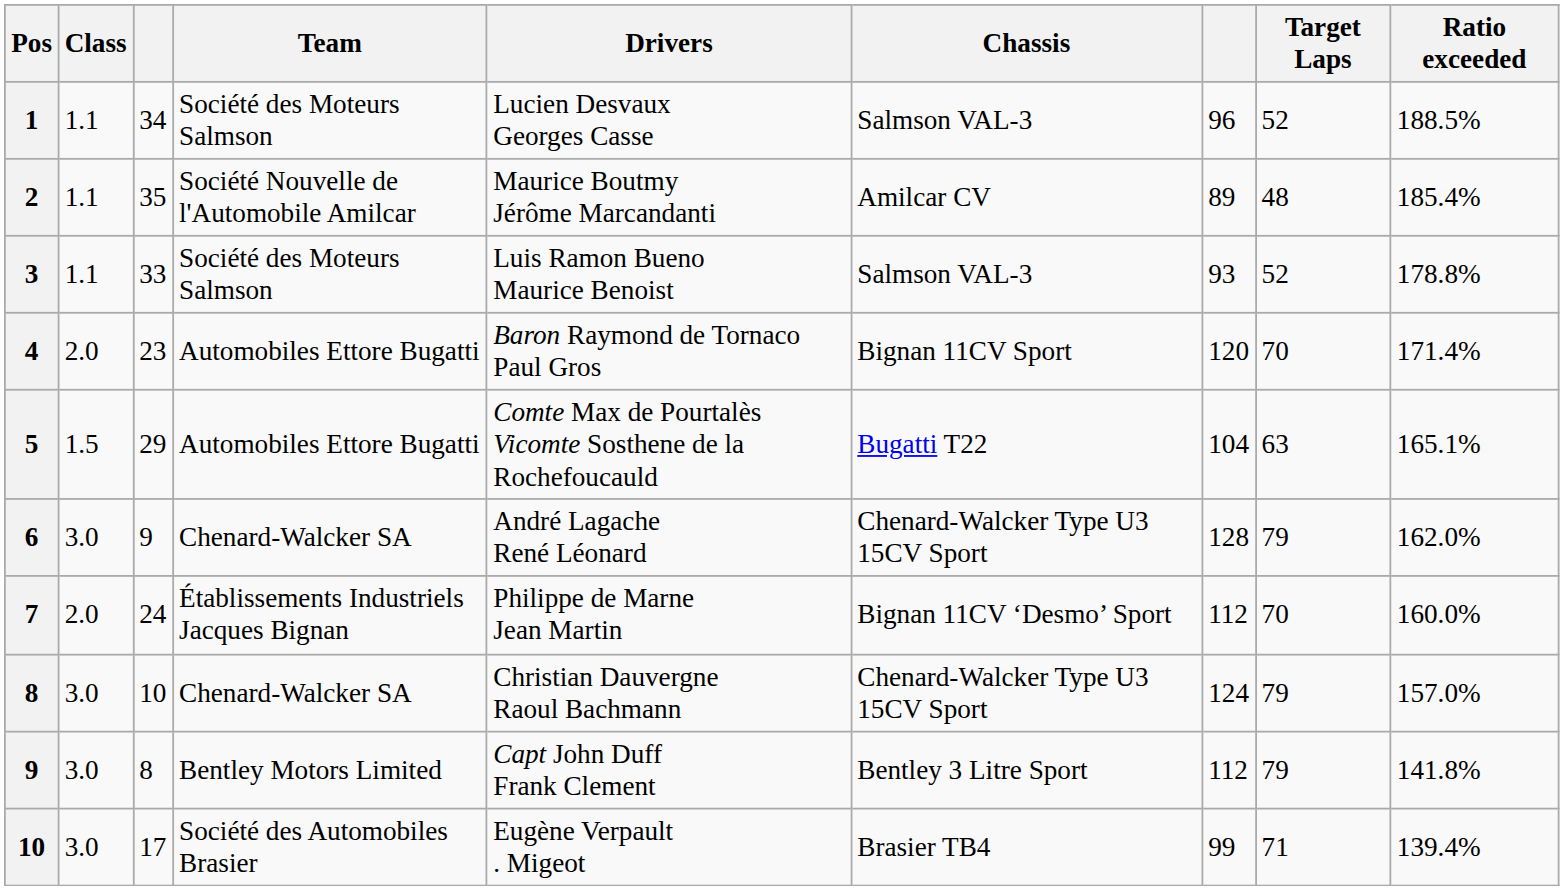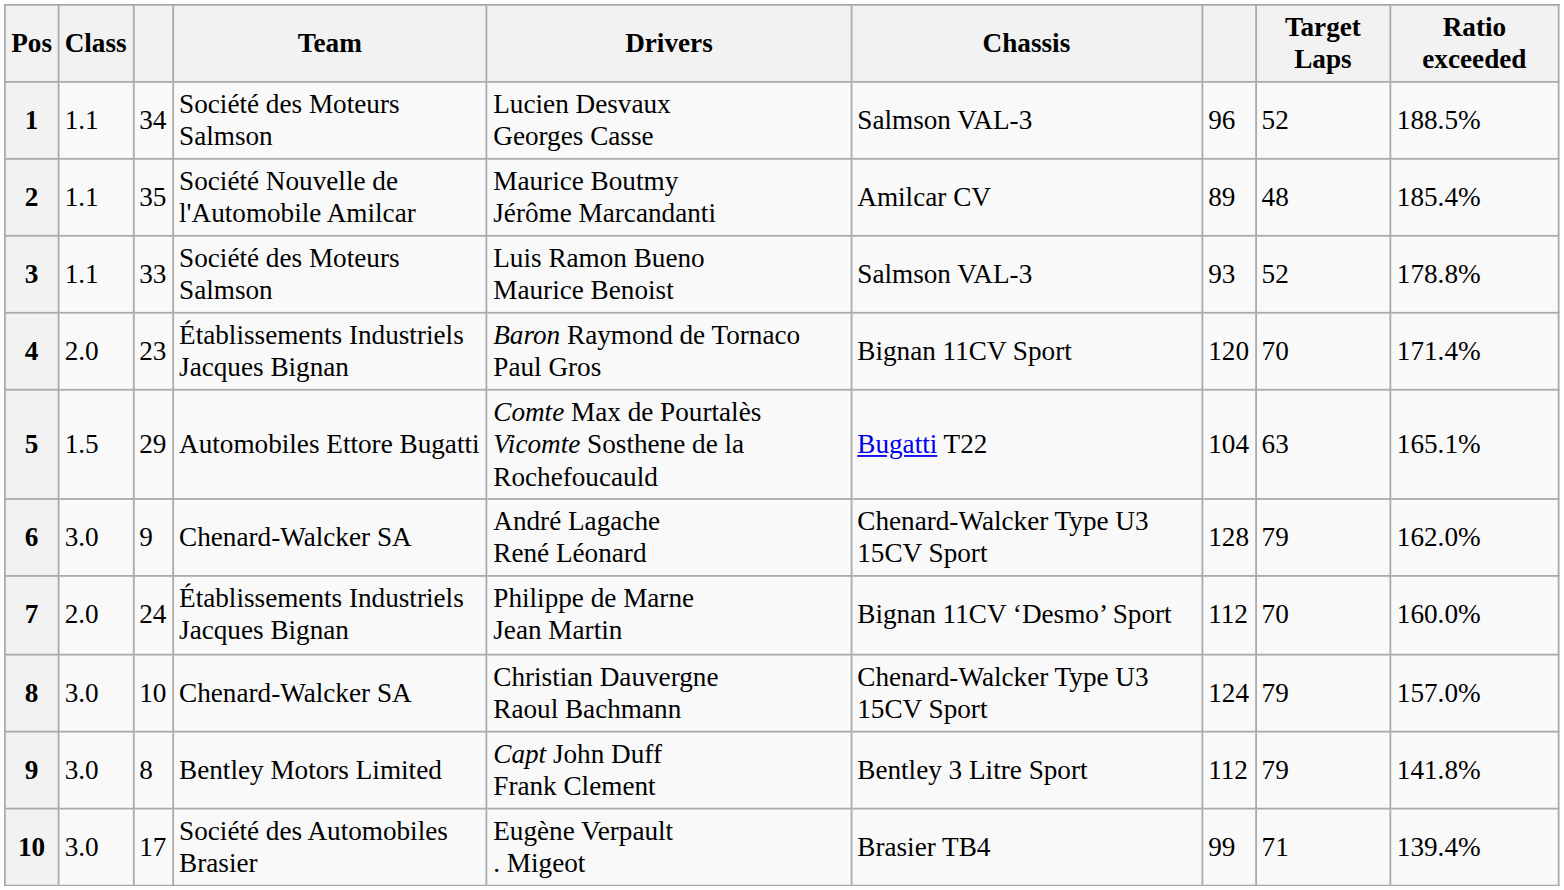4 | Team: Automobiles Ettore Bugatti -> Établissements Industriels Jacques Bignan
